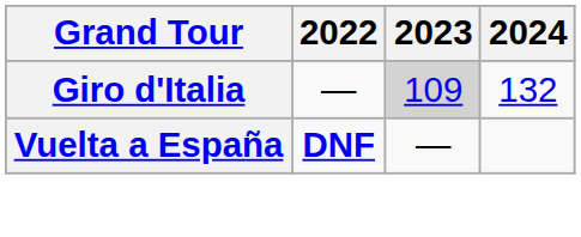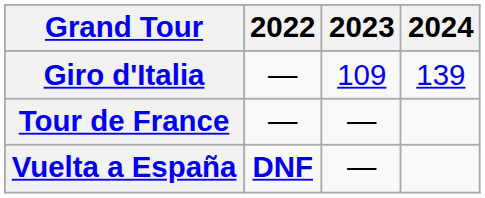Giro d'Italia | 2023: lightgrey background -> no background
Giro d'Italia | 2024: 132 -> 139
+ row: Tour de France | — | —
